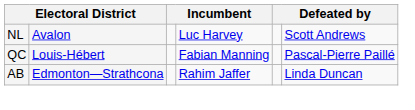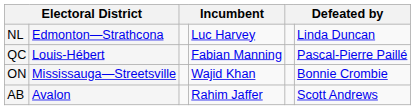NL | column 2: Avalon -> Edmonton—Strathcona
NL | column 6: Scott Andrews -> Linda Duncan
+ row: ON | Mississauga—Streetsville | Wajid Khan | Bonnie Crombie
AB | column 2: Edmonton—Strathcona -> Avalon
AB | column 6: Linda Duncan -> Scott Andrews
